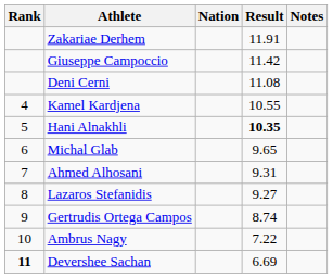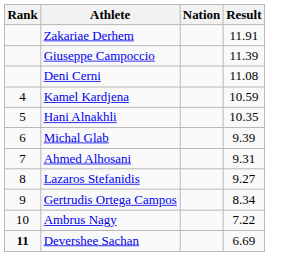- column: Notes
Giuseppe Campoccio | Result: 11.42 -> 11.39
Kamel Kardjena | Result: 10.55 -> 10.59
Hani Alnakhli | Result: bold -> normal
Michal Glab | Result: 9.65 -> 9.39
Gertrudis Ortega Campos | Result: 8.74 -> 8.34
